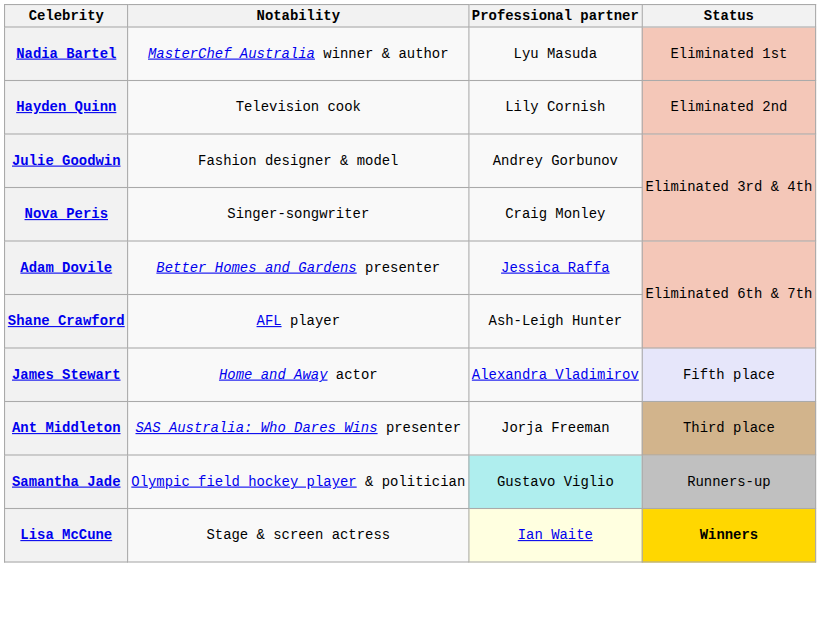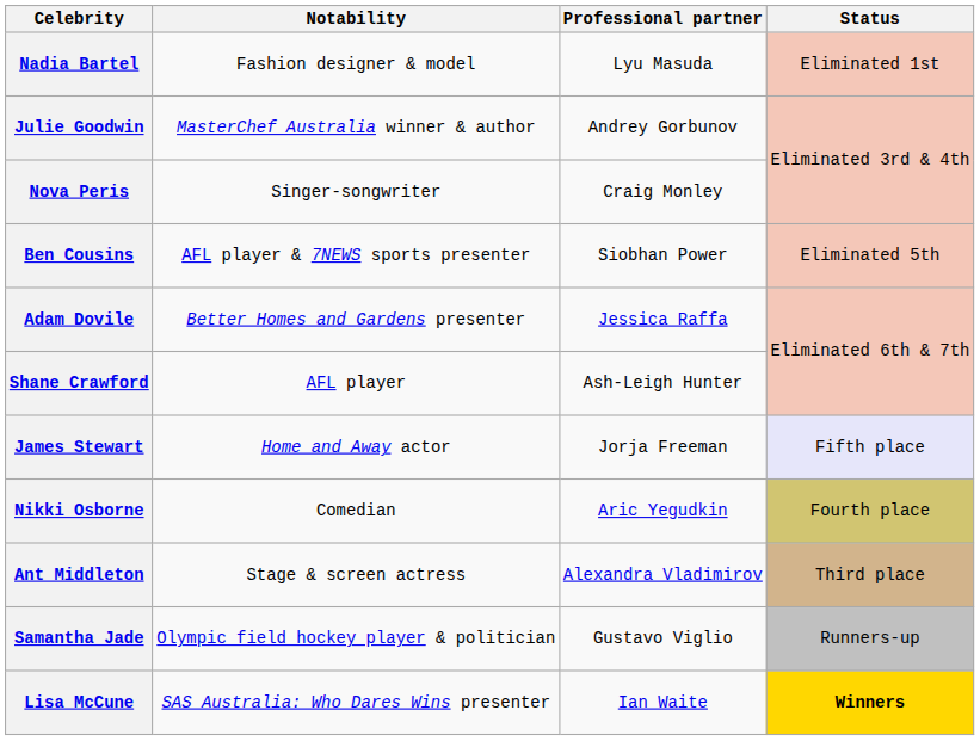Nadia Bartel | Notability: MasterChef Australia winner & author -> Fashion designer & model
- row: Hayden Quinn | Television cook | Lily Cornish | Eliminated 2nd
Julie Goodwin | Notability: Fashion designer & model -> MasterChef Australia winner & author
+ row: Ben Cousins | AFL player & 7NEWS sports presenter | Siobhan Power | Eliminated 5th
James Stewart | Professional partner: Alexandra Vladimirov -> Jorja Freeman
+ row: Nikki Osborne | Comedian | Aric Yegudkin | Fourth place
Ant Middleton | Notability: SAS Australia: Who Dares Wins presenter -> Stage & screen actress
Ant Middleton | Professional partner: Jorja Freeman -> Alexandra Vladimirov
Samantha Jade | Professional partner: paleturquoise background -> no background
Lisa McCune | Notability: Stage & screen actress -> SAS Australia: Who Dares Wins presenter
Lisa McCune | Professional partner: lightyellow background -> no background
